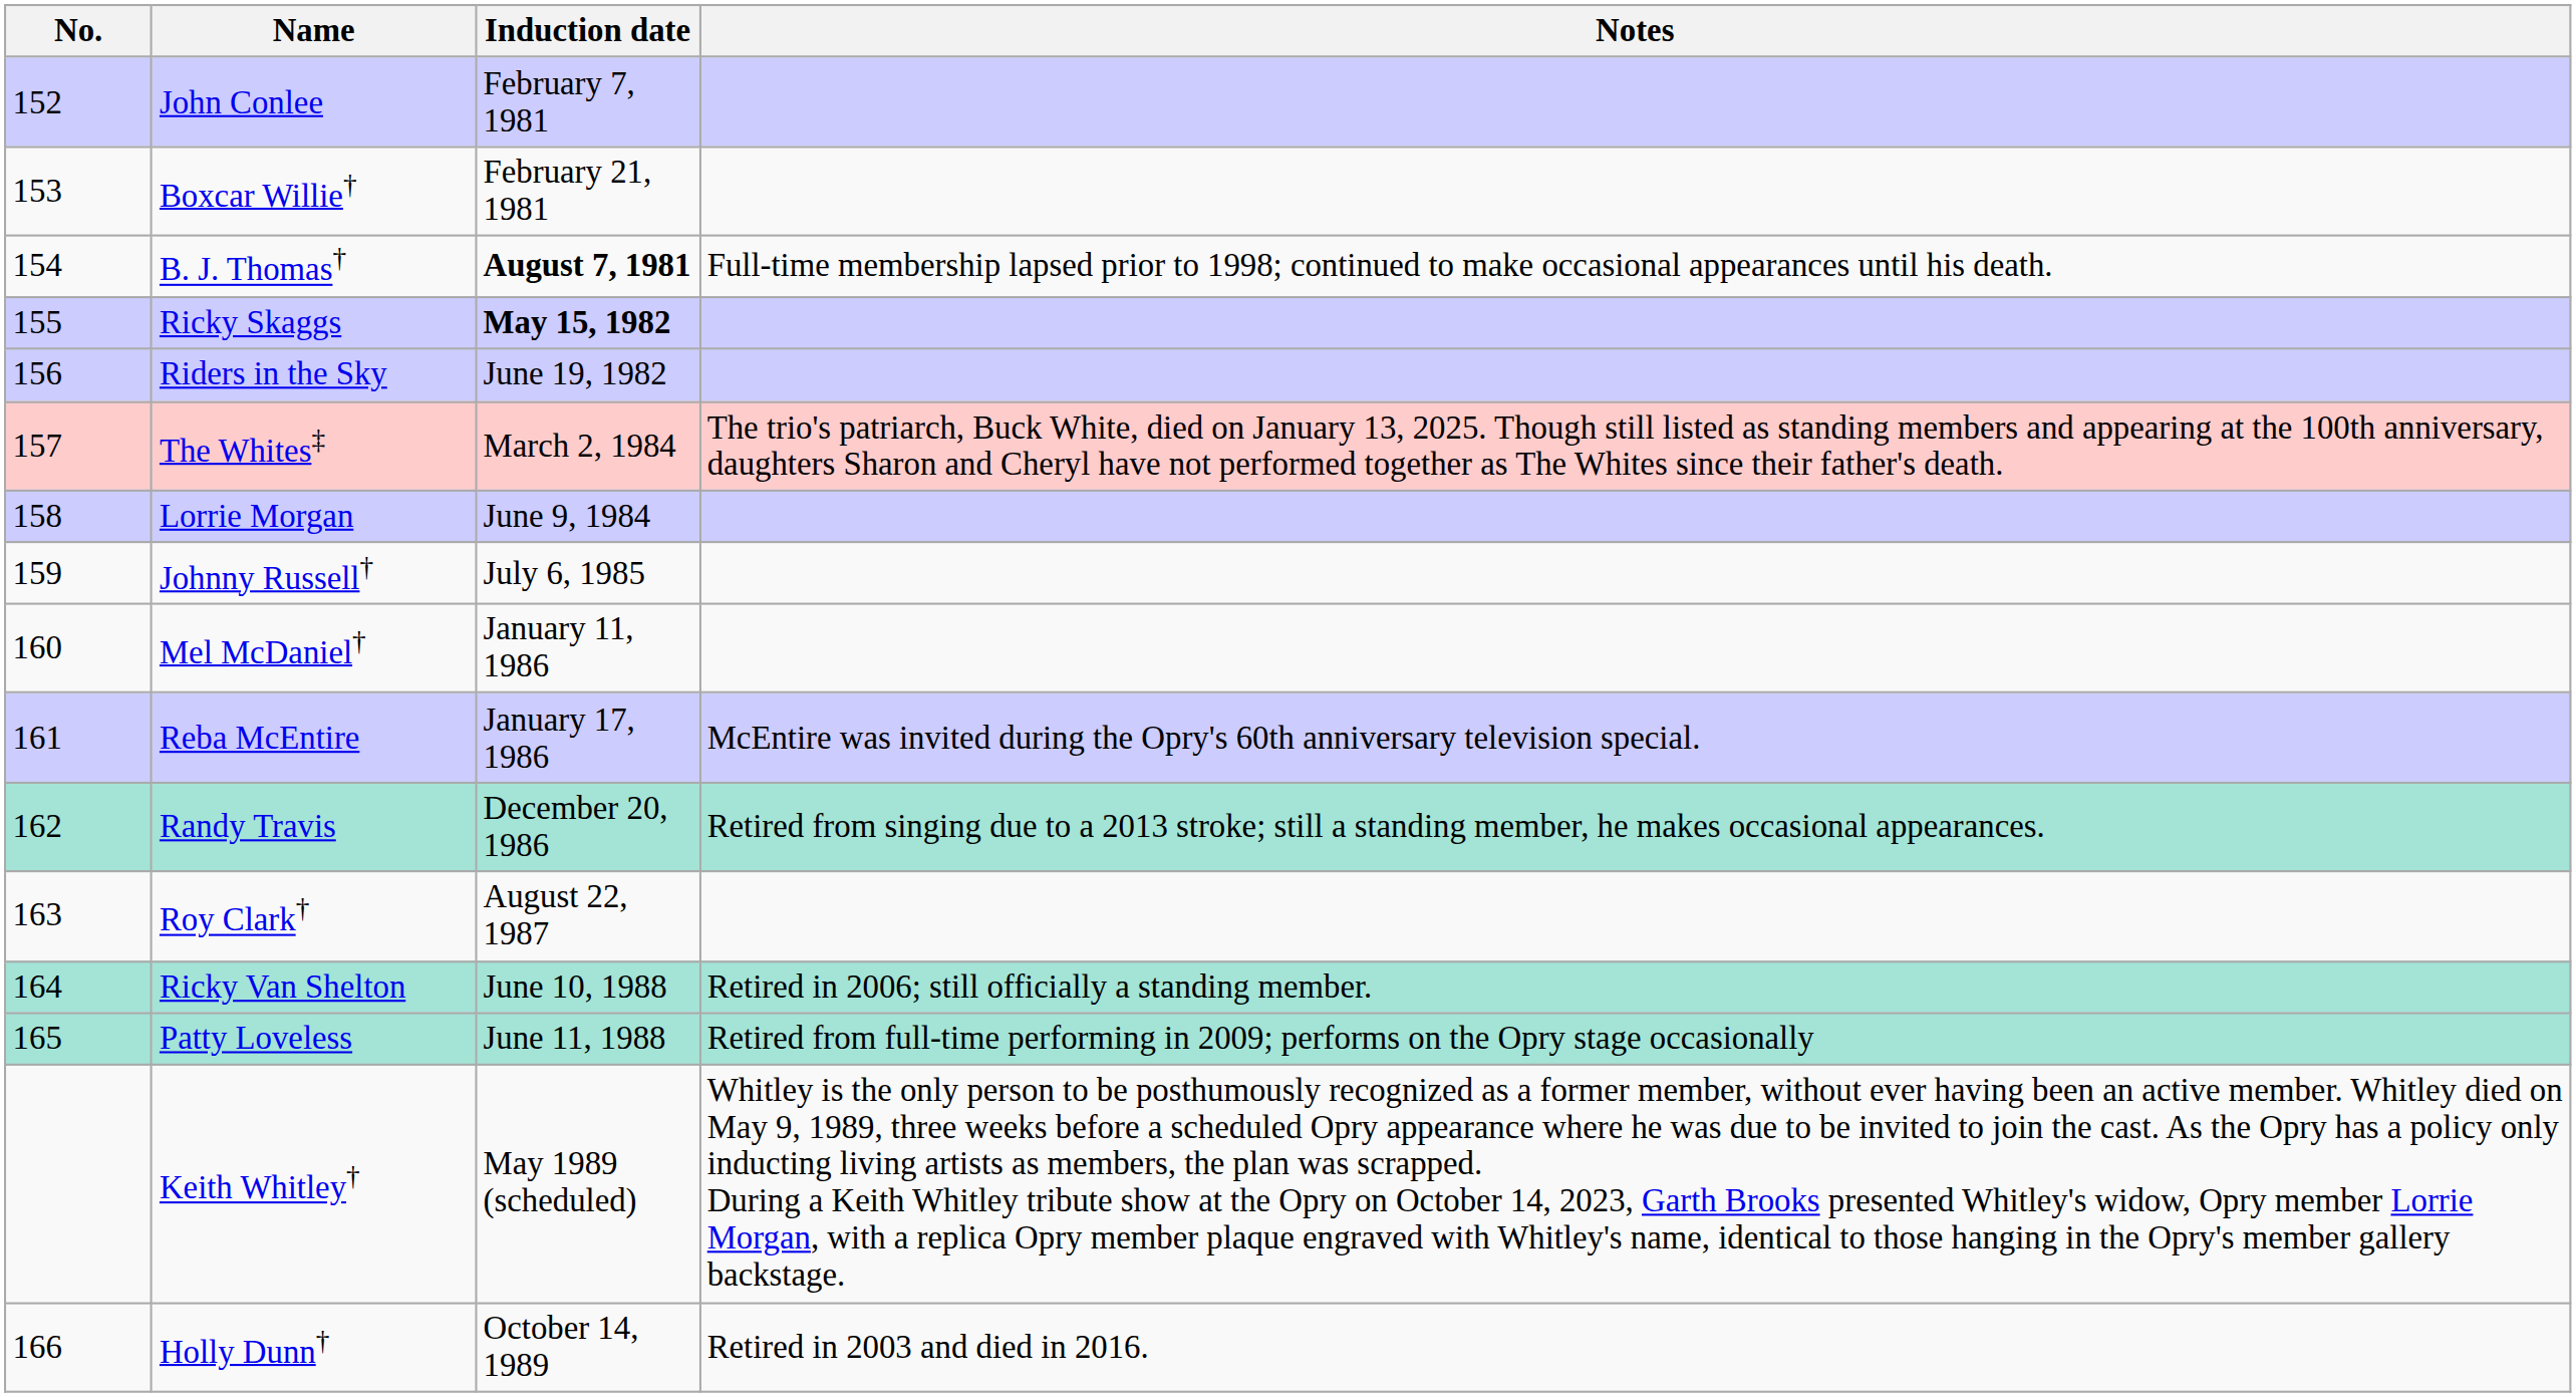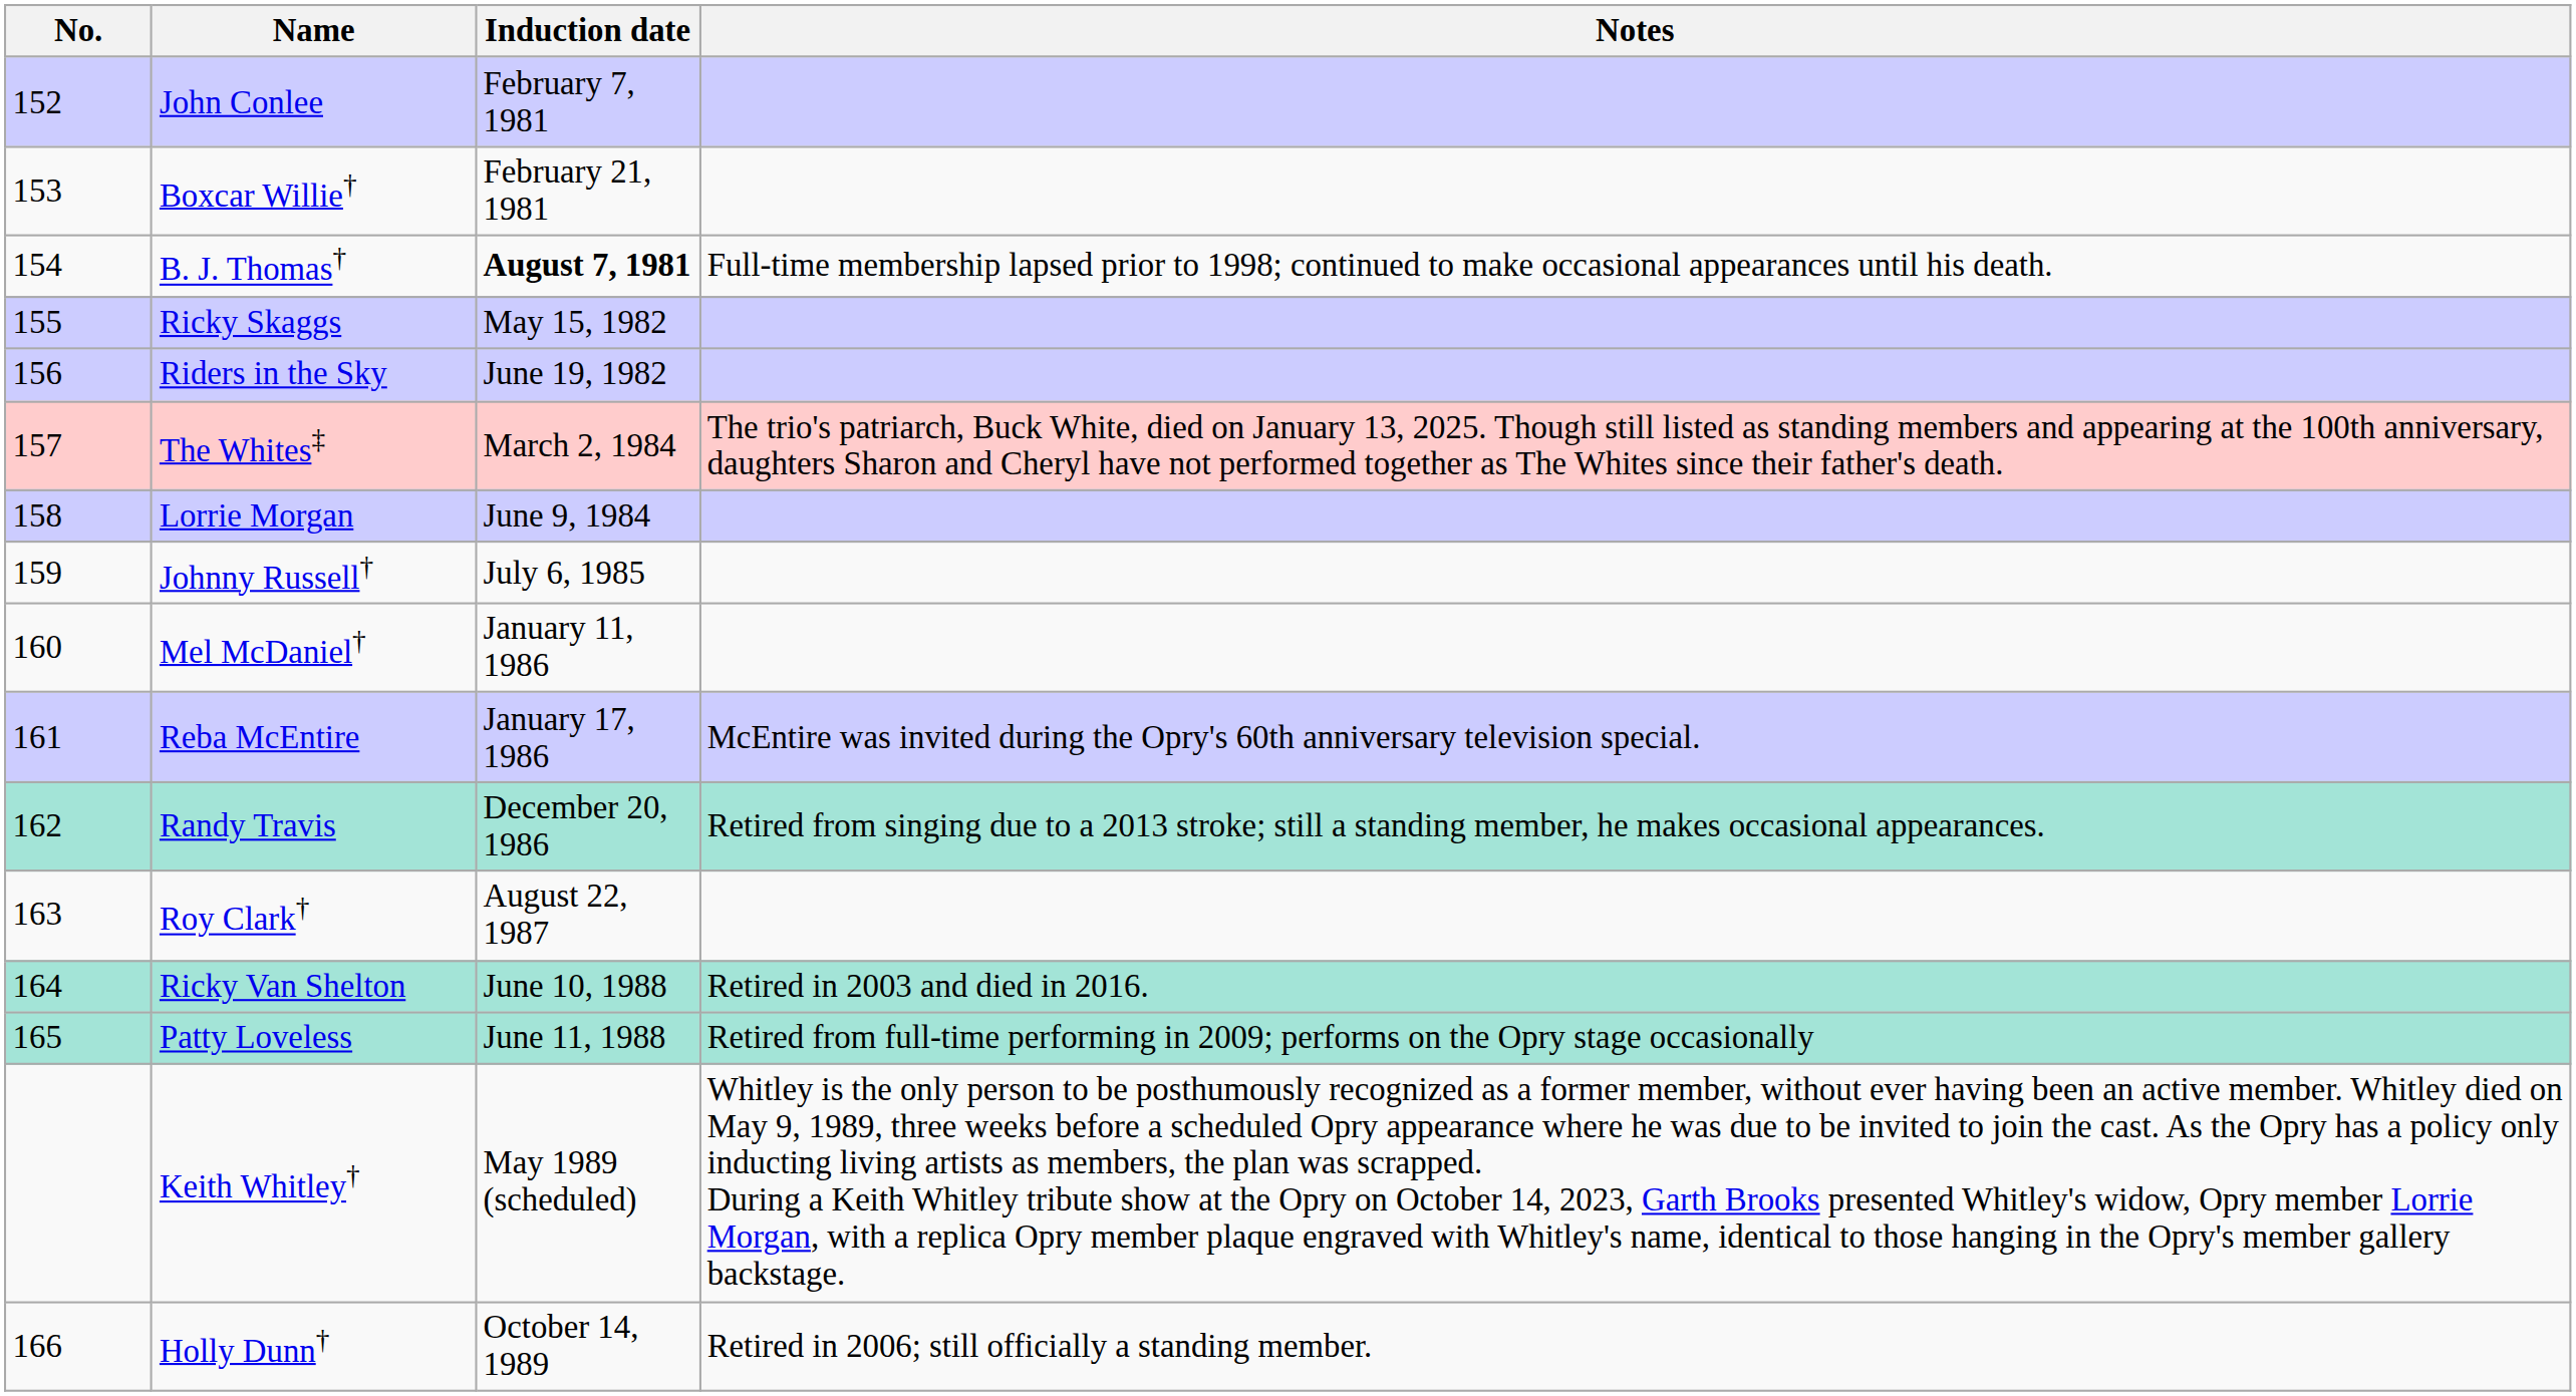Ricky Skaggs | Induction date: bold -> normal
Ricky Van Shelton | Notes: Retired in 2006; still officially a standing member. -> Retired in 2003 and died in 2016.
Holly Dunn† | Notes: Retired in 2003 and died in 2016. -> Retired in 2006; still officially a standing member.
